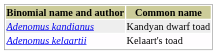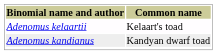rows swapped: Adenomus kandianus <-> Adenomus kelaartii
